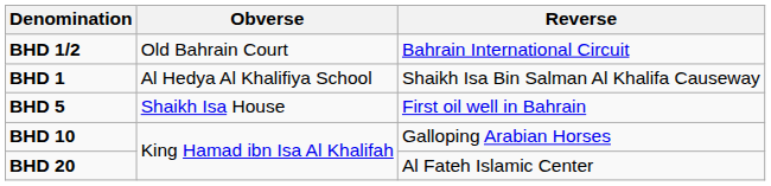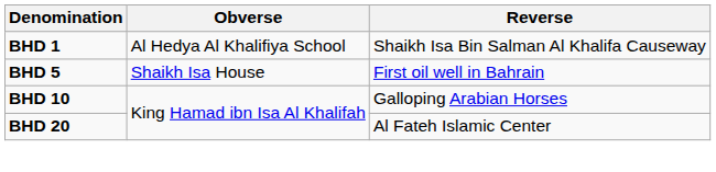- row: BHD 1/2 | Old Bahrain Court | Bahrain International Circuit
